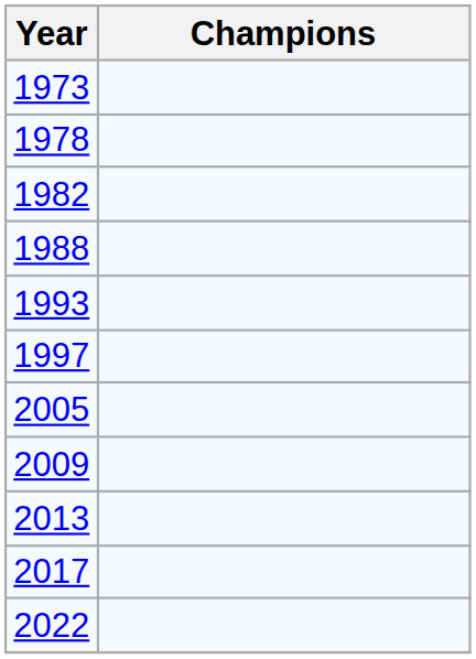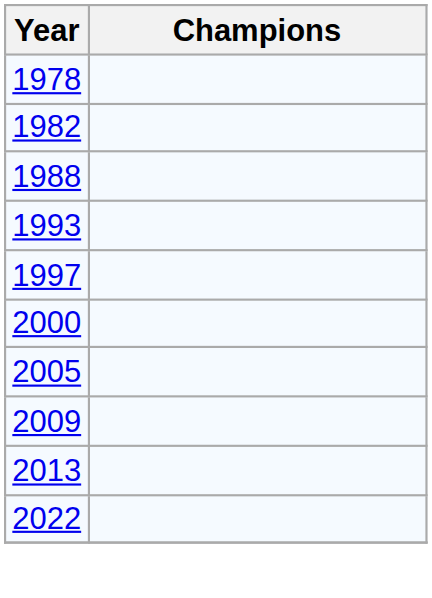- row: 1973
+ row: 2000
- row: 2017
